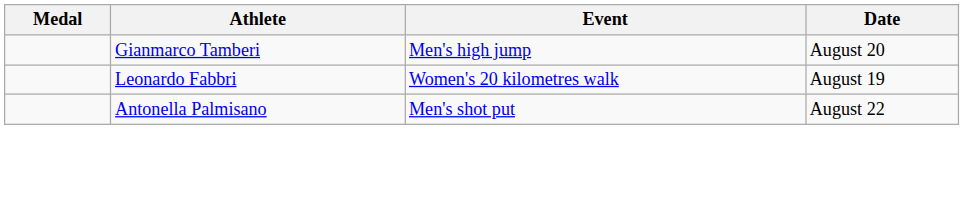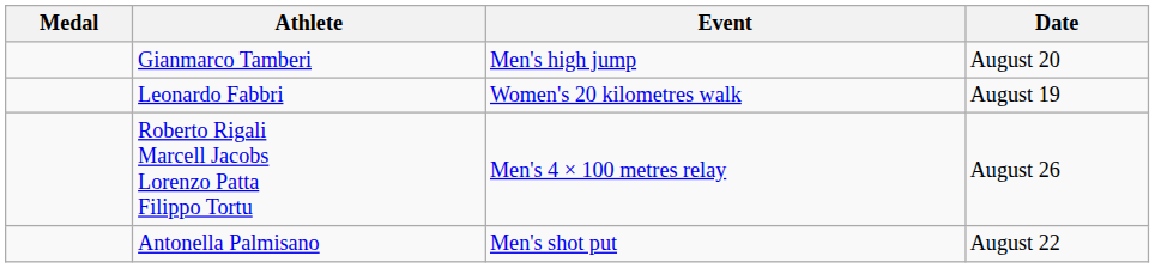+ row: Roberto Rigali Marcell Jacobs Lorenzo Patta Filippo Tortu | Men's 4 × 100 metres relay | August 26
